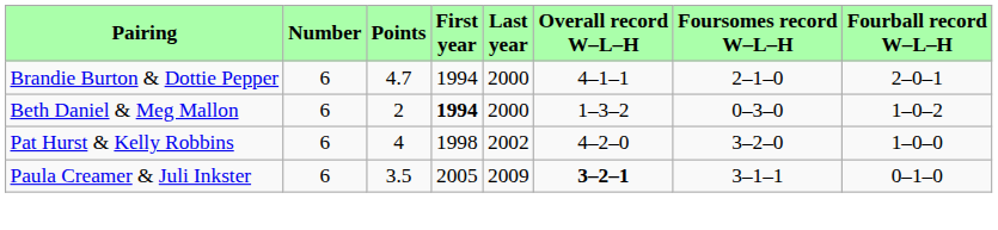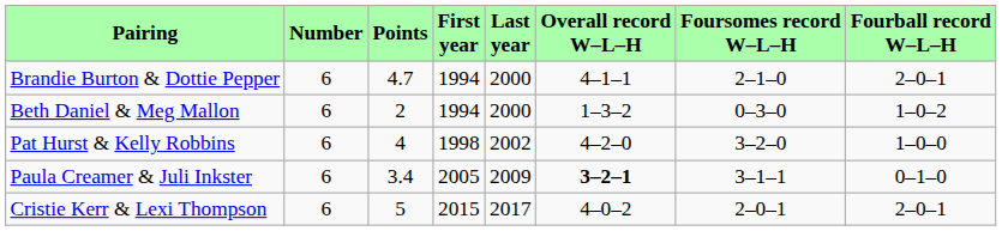Beth Daniel & Meg Mallon | First year: bold -> normal
Paula Creamer & Juli Inkster | Points: 3.5 -> 3.4
+ row: Cristie Kerr & Lexi Thompson | 6 | 5 | 2015 | 2017 | 4–0–2 | 2–0–1 | 2–0–1
